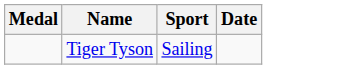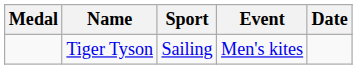+ column: Event | Men's kites
